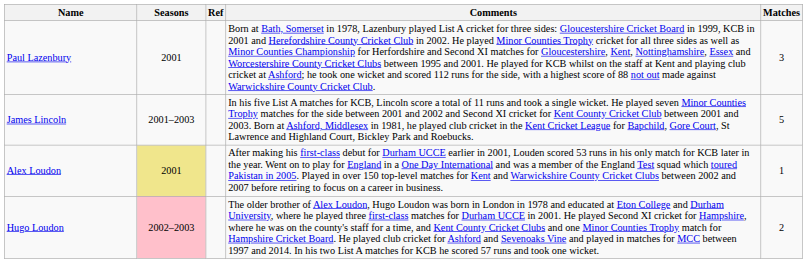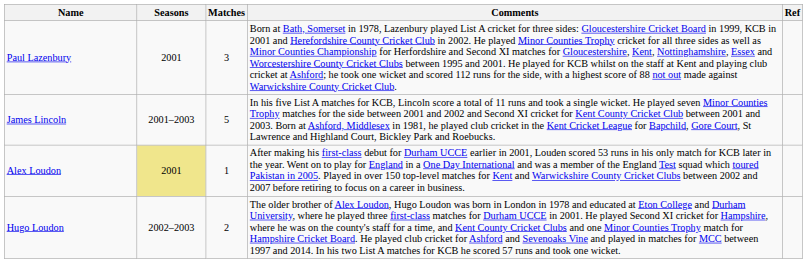columns swapped: Matches <-> Ref
Hugo Loudon | Seasons: pink background -> no background
